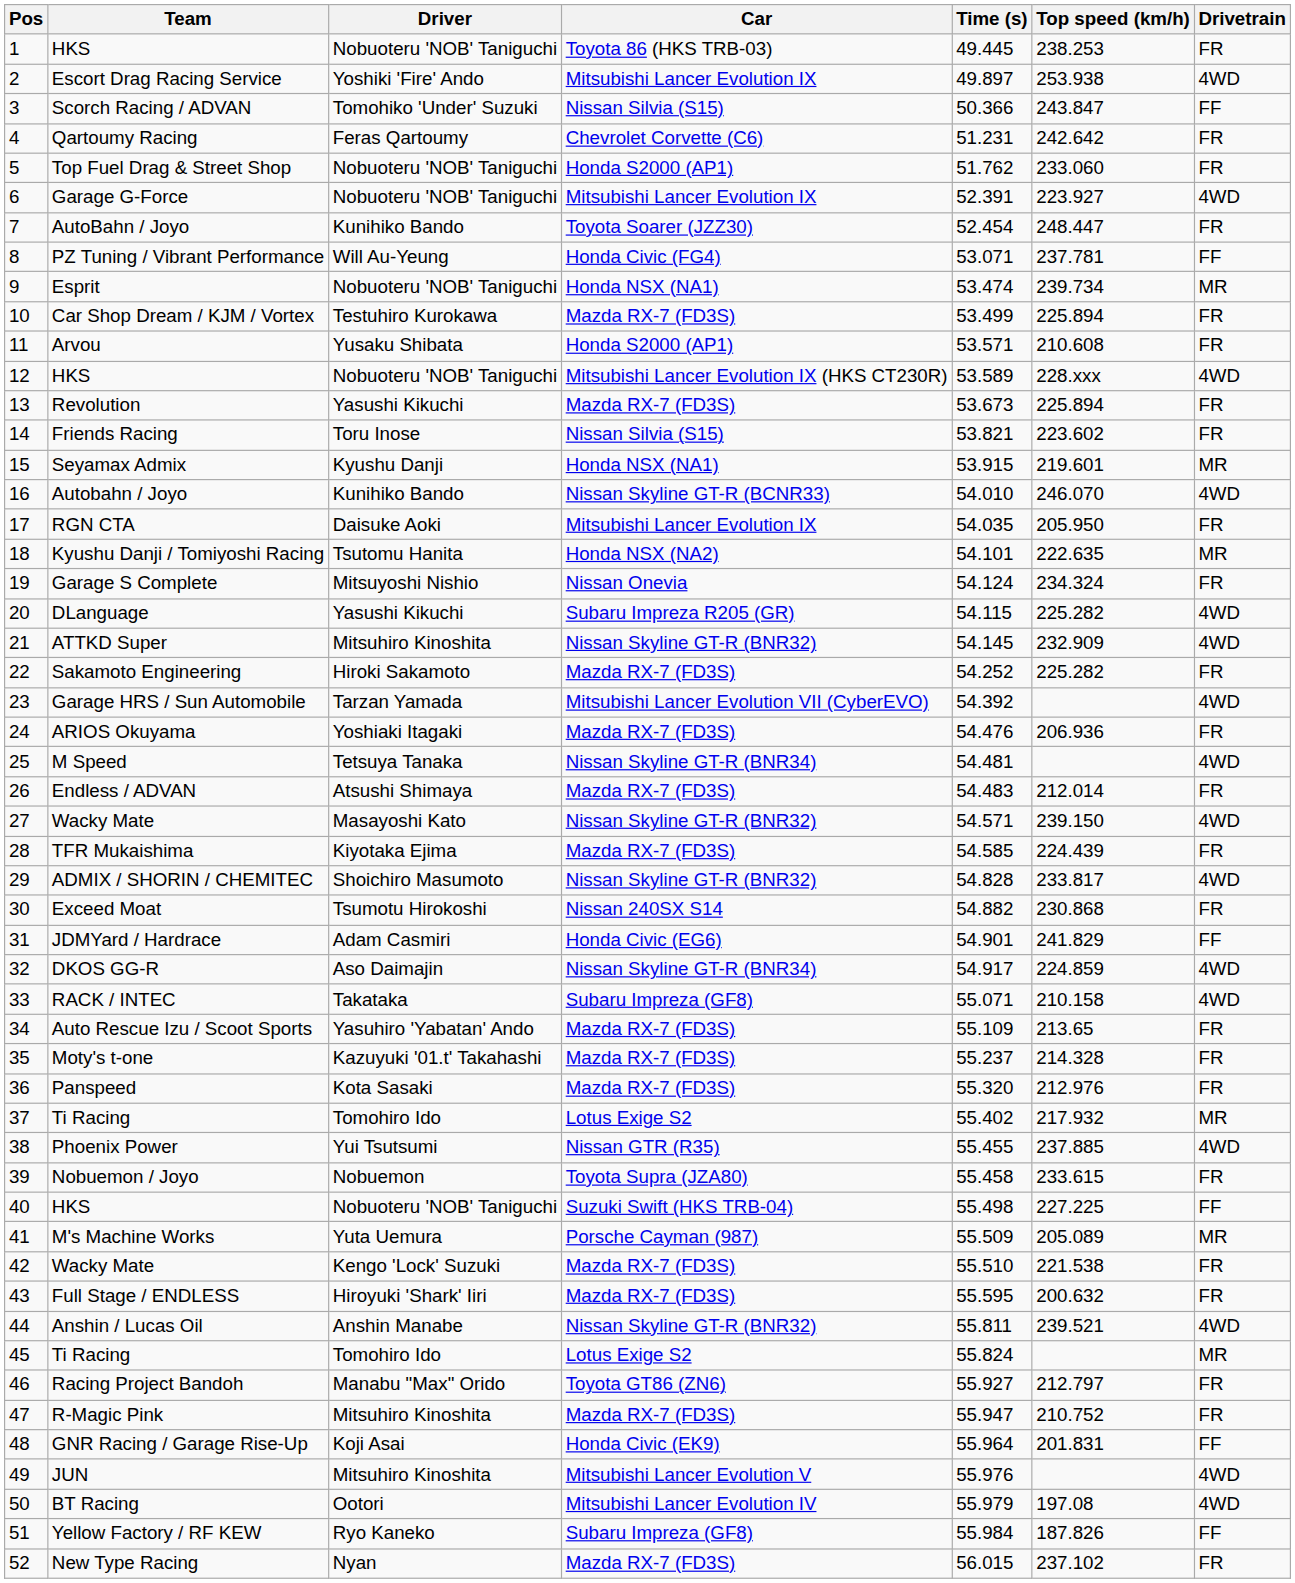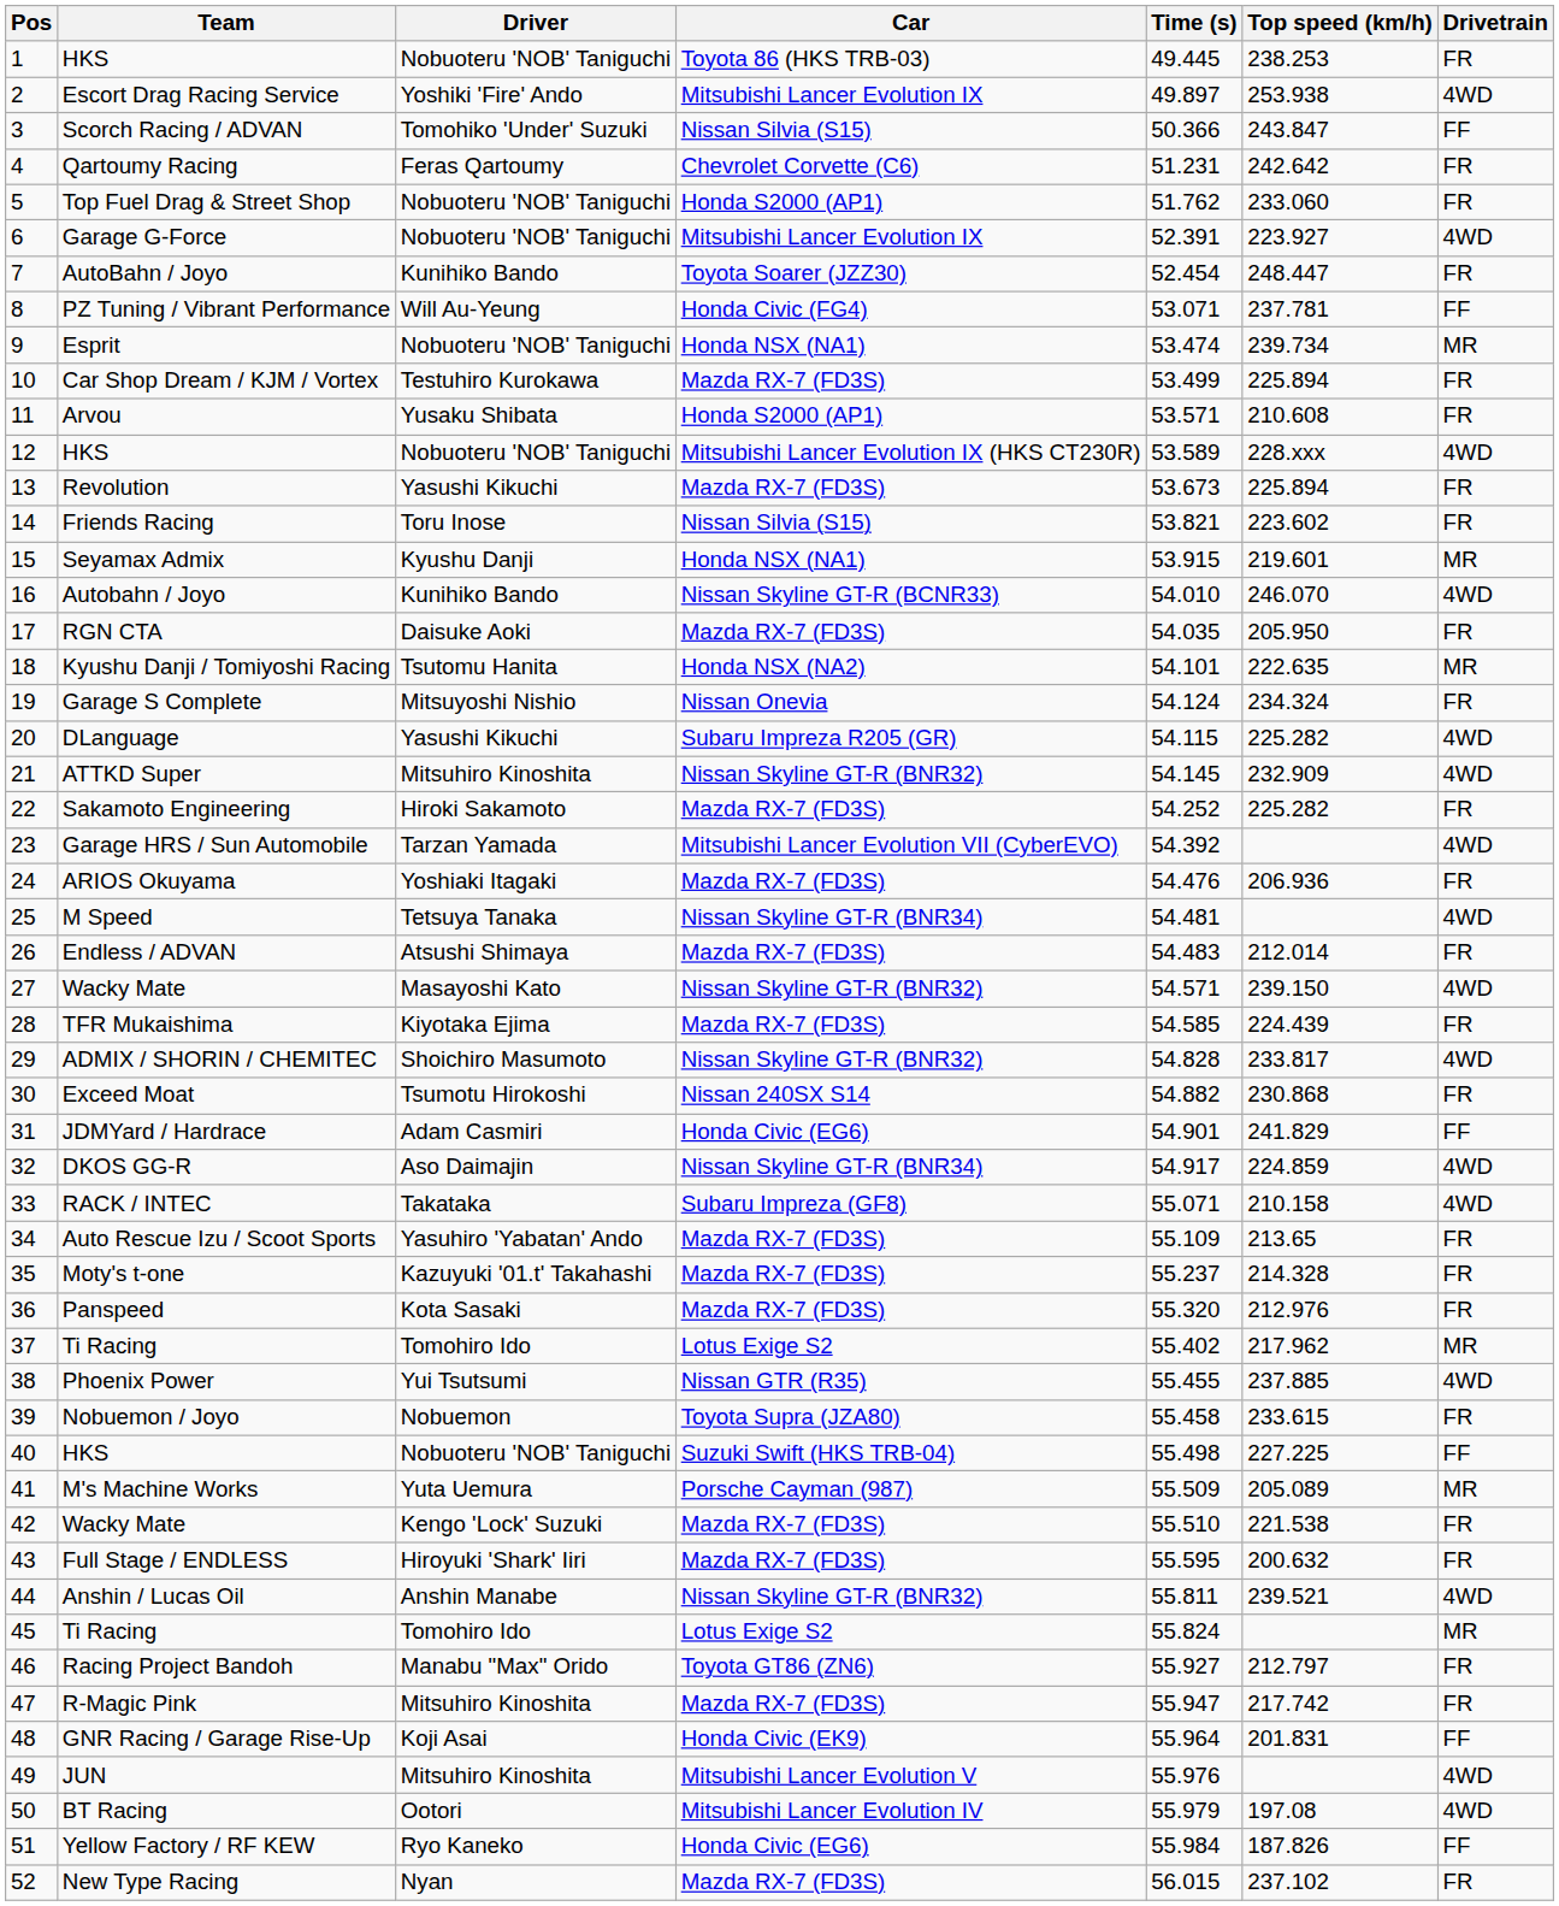RGN CTA | Car: Mitsubishi Lancer Evolution IX -> Mazda RX-7 (FD3S)
37 / Ti Racing | Top speed (km/h): 217.932 -> 217.962
R-Magic Pink | Top speed (km/h): 210.752 -> 217.742
Yellow Factory / RF KEW | Car: Subaru Impreza (GF8) -> Honda Civic (EG6)
